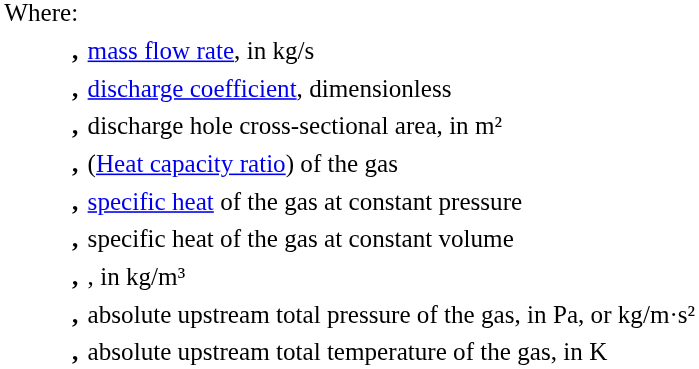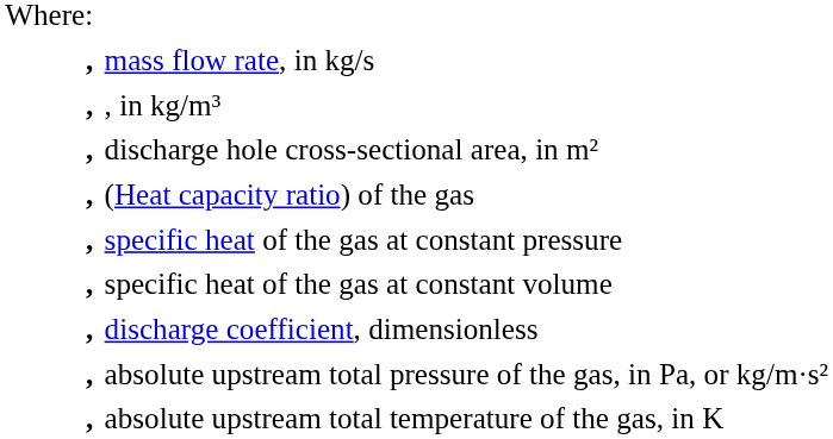rows swapped: discharge coefficient, dimensionless <-> , in kg/m³
